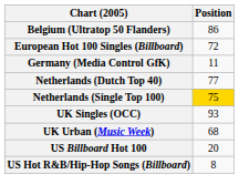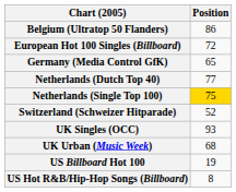Germany (Media Control GfK) | Position: 11 -> 65
+ row: Switzerland (Schweizer Hitparade) | 52
US Billboard Hot 100 | Position: 20 -> 19
